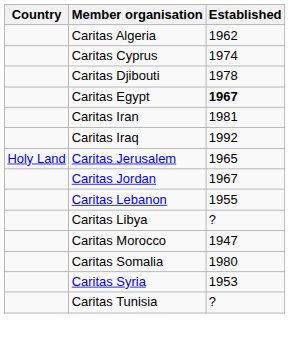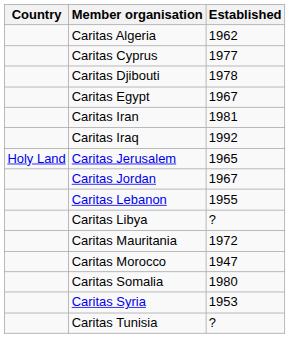Caritas Cyprus | Established: 1974 -> 1977
Caritas Egypt | Established: bold -> normal
+ row: Caritas Mauritania | 1972
